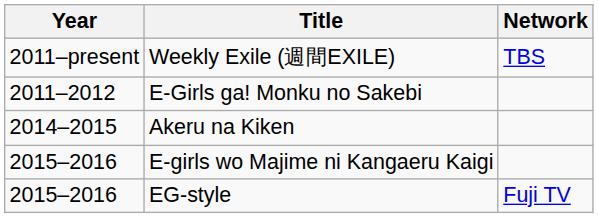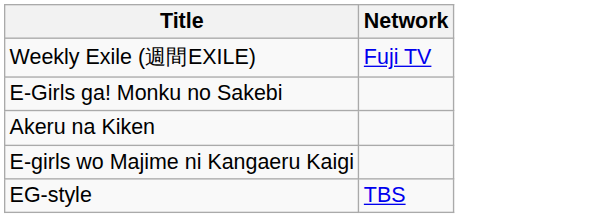- column: Year | 2011–present | 2011–2012 | 2014–2015 | 2015–2016 | 2015–2016
Weekly Exile (週間EXILE) | Network: TBS -> Fuji TV
EG-style | Network: Fuji TV -> TBS
